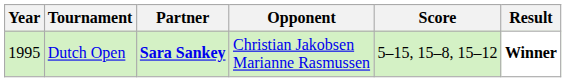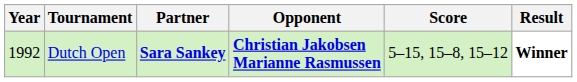Dutch Open | Year: 1995 -> 1992
Dutch Open | Opponent: normal -> bold
